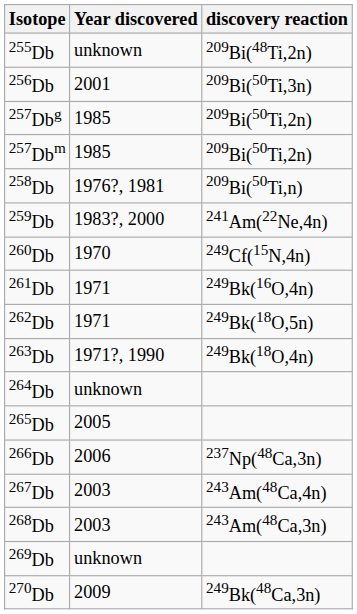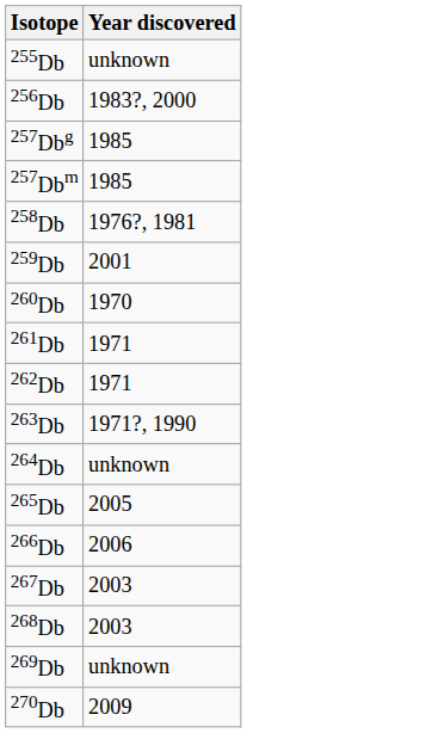- column: discovery reaction | 209Bi(48Ti,2n) | 209Bi(50Ti,3n) | 209Bi(50Ti,2n) | 209Bi(50Ti,2n) | 209Bi(50Ti,n) | 241Am(22Ne,4n) | 249Cf(15N,4n) | 249Bk(16O,4n) | 249Bk(18O,5n) | 249Bk(18O,4n) | 237Np(48Ca,3n) | 243Am(48Ca,4n) | 243Am(48Ca,3n) | 249Bk(48Ca,3n)
256Db | Year discovered: 2001 -> 1983?, 2000
259Db | Year discovered: 1983?, 2000 -> 2001
